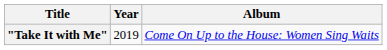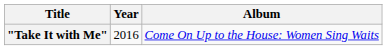"Take It with Me" | Year: 2019 -> 2016
